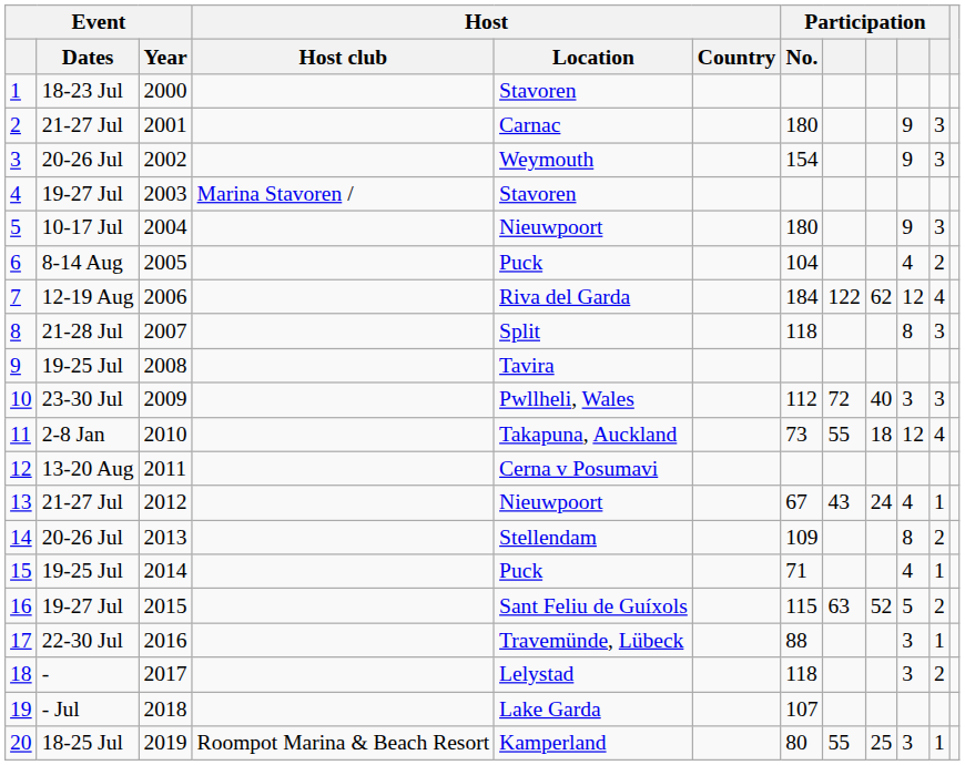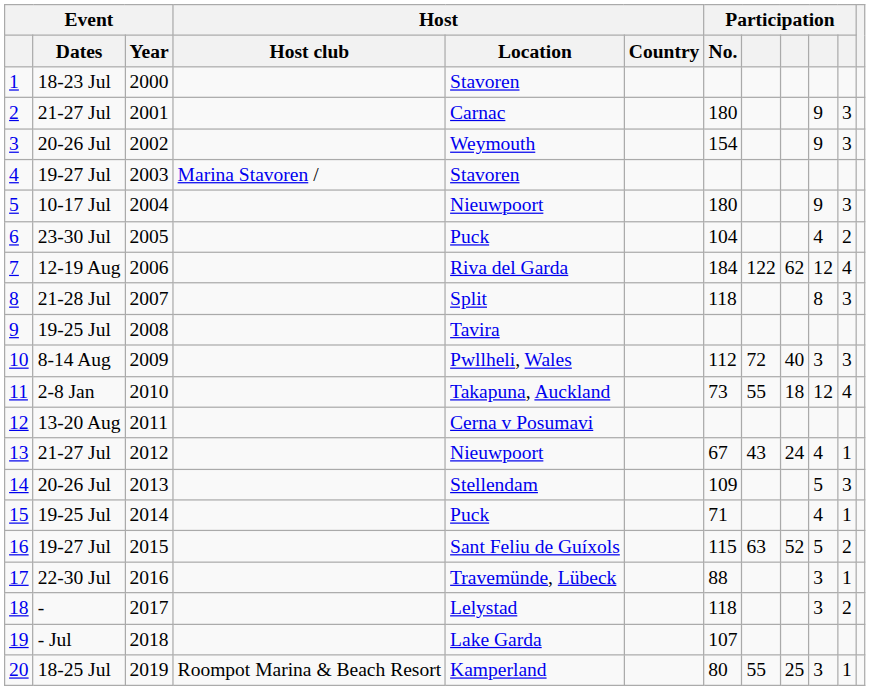6 | Event / Dates: 8-14 Aug -> 23-30 Jul
10 | Event / Dates: 23-30 Jul -> 8-14 Aug
14 | column 10: 8 -> 5
14 | column 11: 2 -> 3
